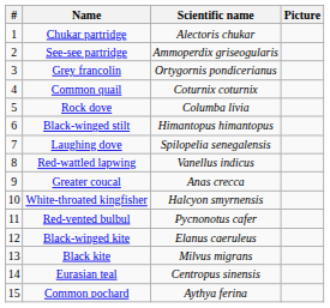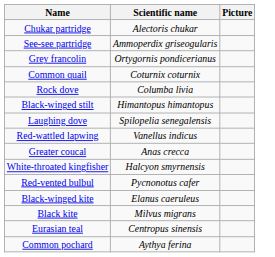- column: # | 1 | 2 | 3 | 4 | 5 | 6 | 7 | 8 | 9 | 10 | 11 | 12 | 13 | 14 | 15
